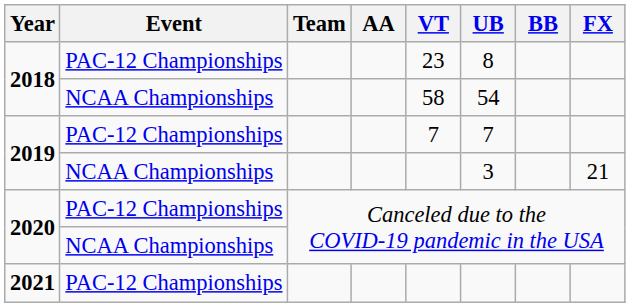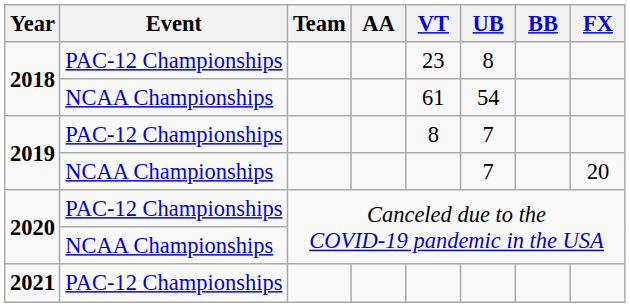2018 / NCAA Championships | VT: 58 -> 61
2019 / PAC-12 Championships | VT: 7 -> 8
2019 / NCAA Championships | UB: 3 -> 7
2019 / NCAA Championships | FX: 21 -> 20
